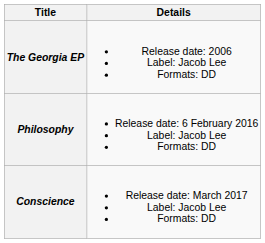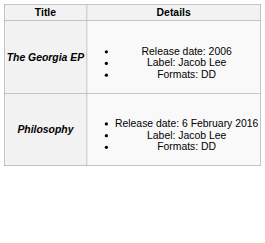- row: Conscience | Release date: March 2017 Label: Jacob Lee Formats: DD
